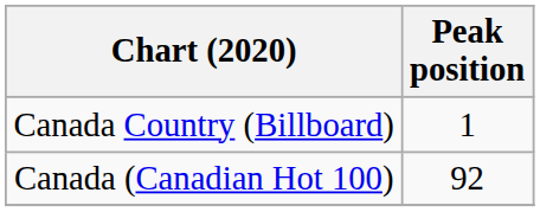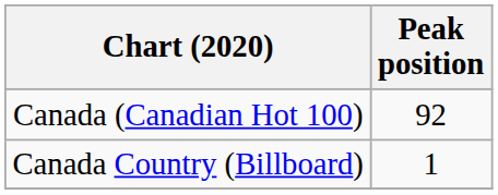rows swapped: Canada (Canadian Hot 100) <-> Canada Country (Billboard)
